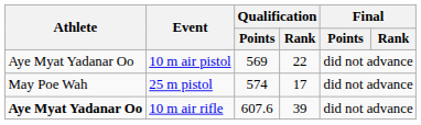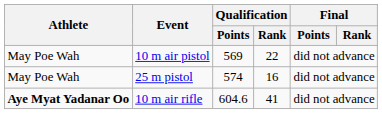10 m air pistol | Athlete: Aye Myat Yadanar Oo -> May Poe Wah
25 m pistol | Qualification / Rank: 17 -> 16
10 m air rifle | Qualification / Points: 607.6 -> 604.6
10 m air rifle | Qualification / Rank: 39 -> 41
